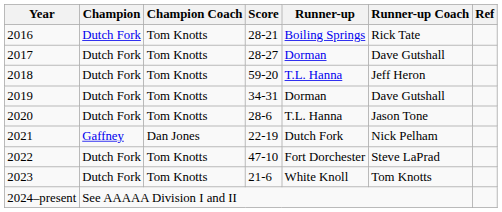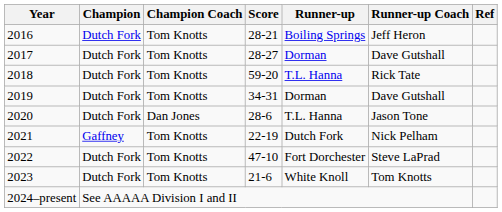2016 | Runner-up Coach: Rick Tate -> Jeff Heron
2018 | Runner-up Coach: Jeff Heron -> Rick Tate
2020 | Champion Coach: Tom Knotts -> Dan Jones
2021 | Champion Coach: Dan Jones -> Tom Knotts
